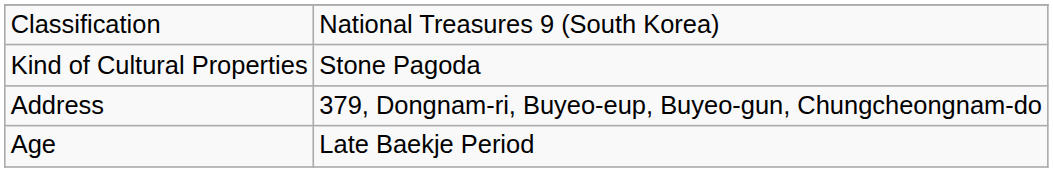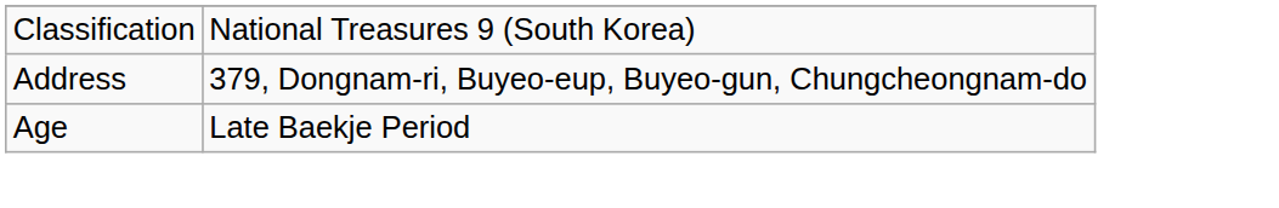- row: Kind of Cultural Properties | Stone Pagoda
